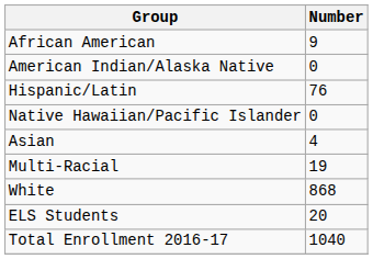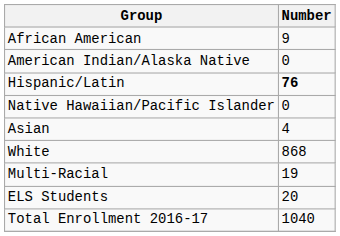Hispanic/Latin | Number: normal -> bold
rows swapped: White <-> Multi-Racial
